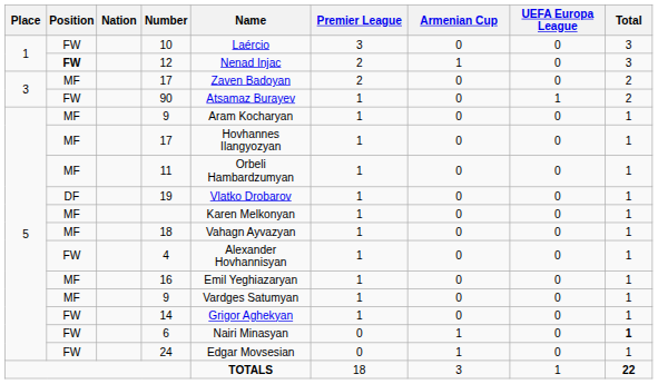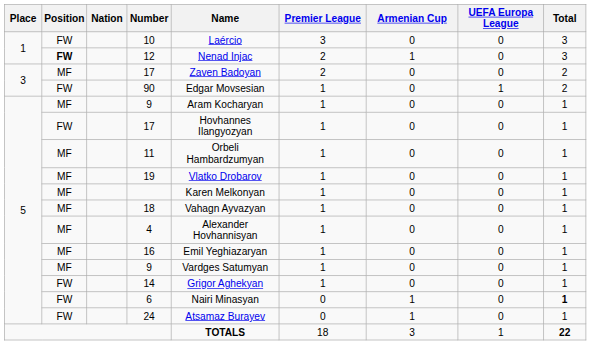90 | Name: Atsamaz Burayev -> Edgar Movsesian
5 / 17 | Position: MF -> FW
19 | Position: DF -> MF
4 | Position: FW -> MF
24 | Name: Edgar Movsesian -> Atsamaz Burayev
